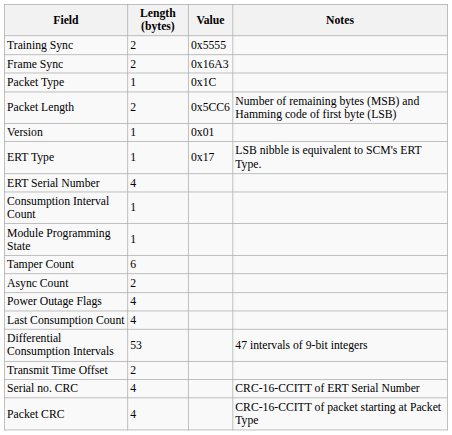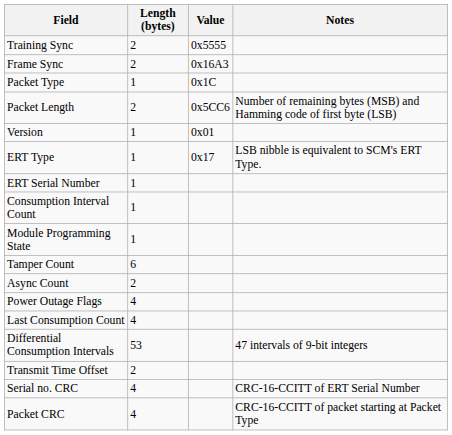ERT Serial Number | Length (bytes): 4 -> 1
